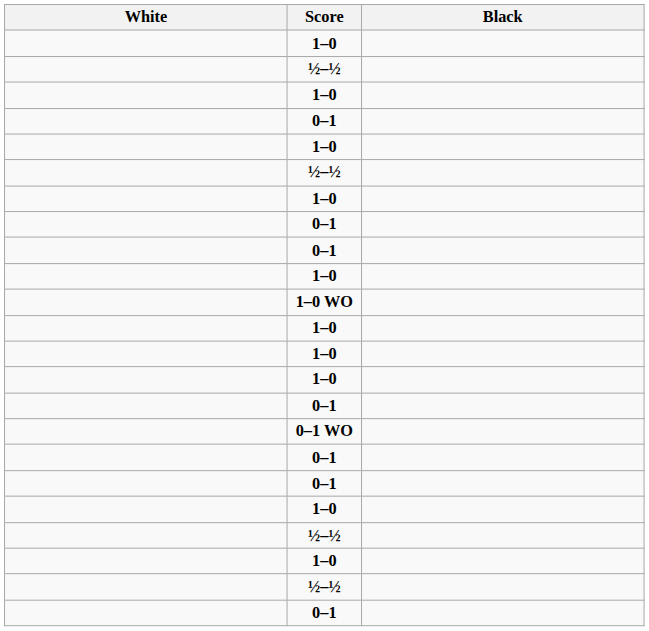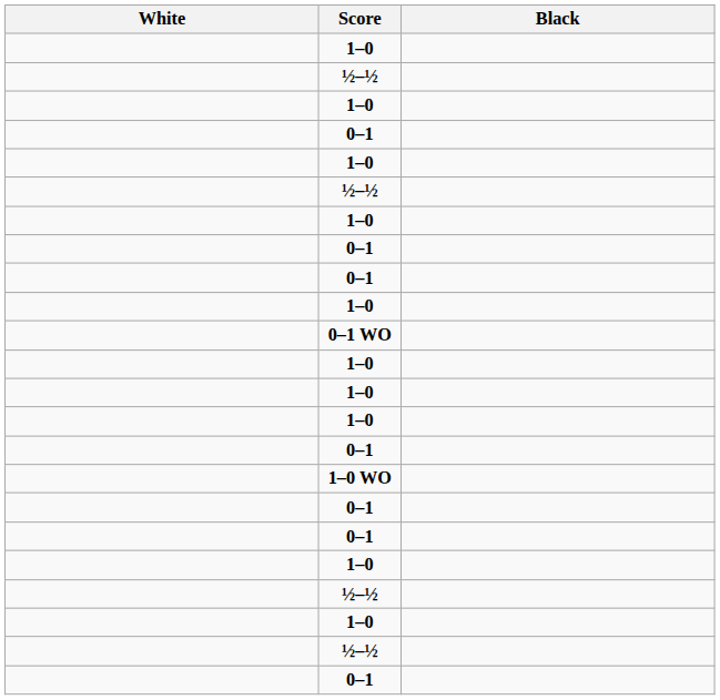rows swapped: 0–1 WO <-> 1–0 WO
